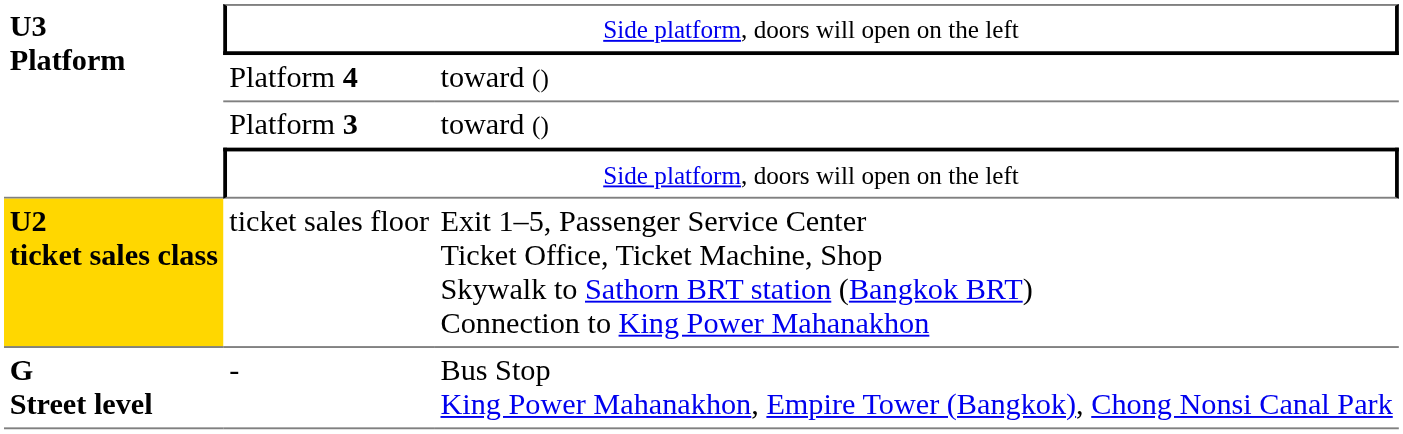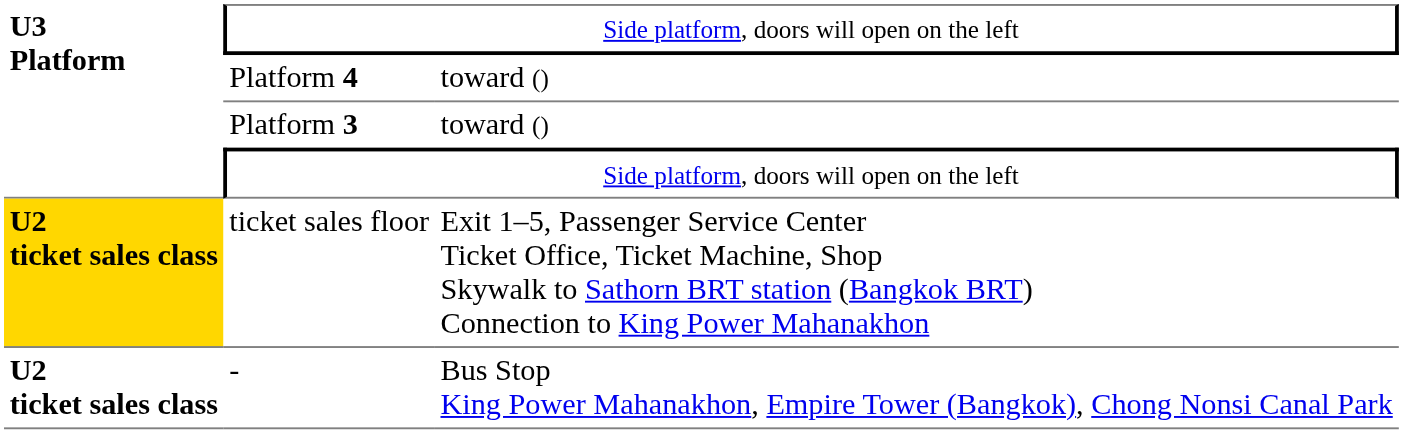- | column 1: G Street level -> U2 ticket sales class
